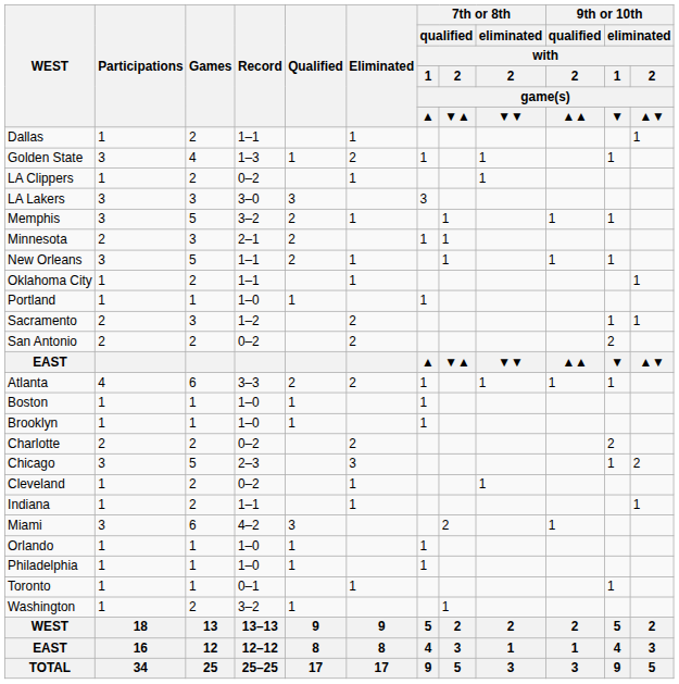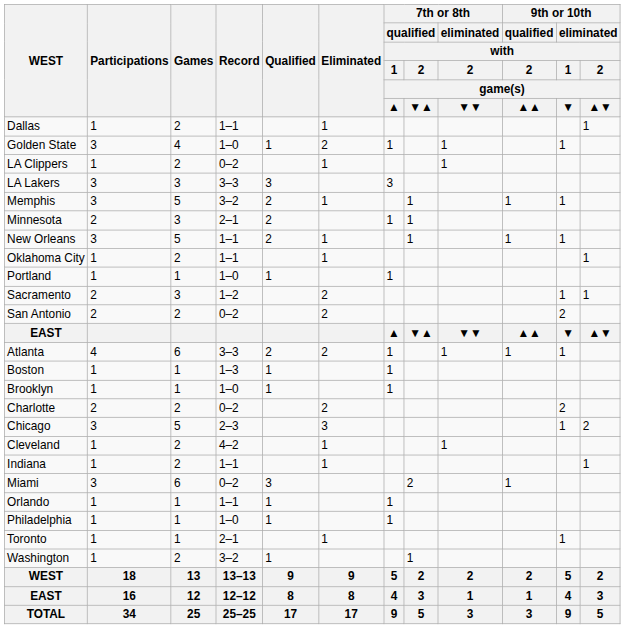Golden State | Record: 1–3 -> 1–0
LA Lakers | Record: 3–0 -> 3–3
Boston | Record: 1–0 -> 1–3
Cleveland | Record: 0–2 -> 4–2
Miami | Record: 4–2 -> 0–2
Orlando | Record: 1–0 -> 1–1
Toronto | Record: 0–1 -> 2–1
